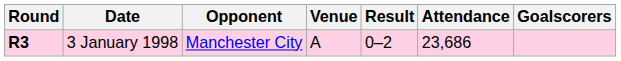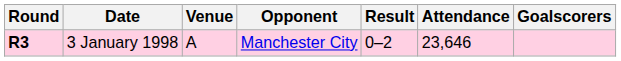columns swapped: Opponent <-> Venue
3 January 1998 | Attendance: 23,686 -> 23,646
